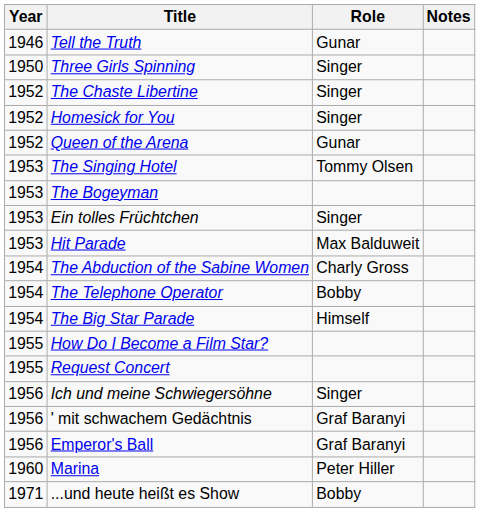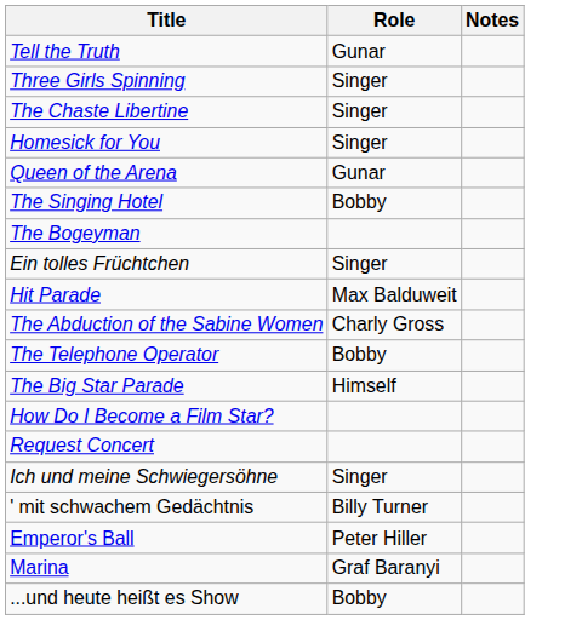- column: Year | 1946 | 1950 | 1952 | 1952 | 1952 | 1953 | 1953 | 1953 | 1953 | 1954 | 1954 | 1954 | 1955 | 1955 | 1956 | 1956 | 1956 | 1960 | 1971
The Singing Hotel | Role: Tommy Olsen -> Bobby
' mit schwachem Gedächtnis | Role: Graf Baranyi -> Billy Turner
Emperor's Ball | Role: Graf Baranyi -> Peter Hiller
Marina | Role: Peter Hiller -> Graf Baranyi
